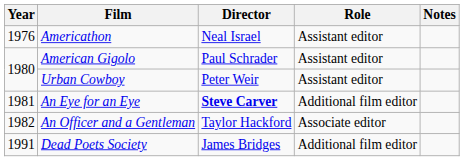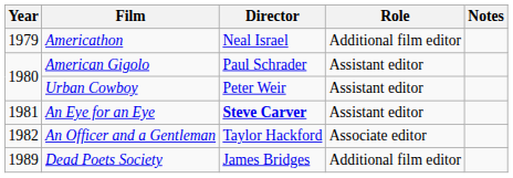Americathon | Year: 1976 -> 1979
Americathon | Role: Assistant editor -> Additional film editor
An Eye for an Eye | Role: Additional film editor -> Assistant editor
Dead Poets Society | Year: 1991 -> 1989
